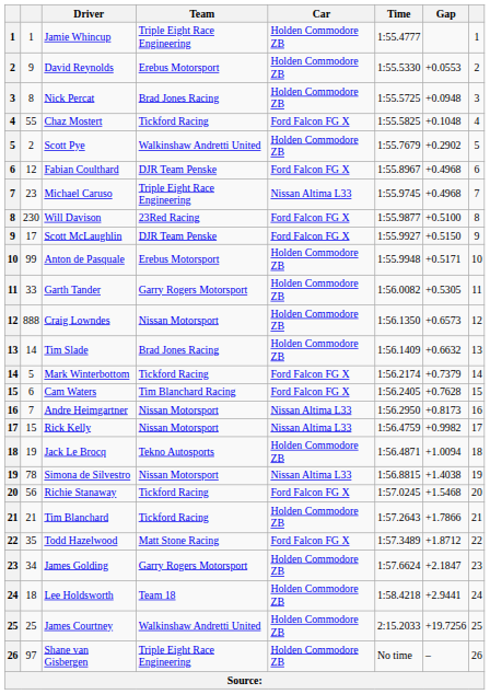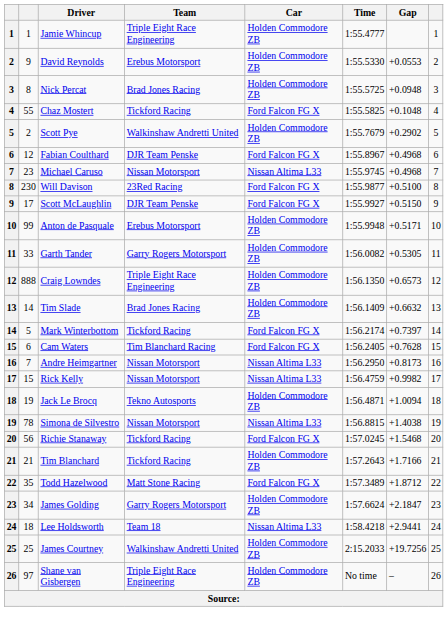Michael Caruso | Team: Triple Eight Race Engineering -> Nissan Motorsport
Craig Lowndes | Team: Nissan Motorsport -> Triple Eight Race Engineering
Mark Winterbottom | Gap: +0.7379 -> +0.7397
Tim Blanchard | Gap: +1.7866 -> +1.7166
Lee Holdsworth | Car: Holden Commodore ZB -> Nissan Altima L33
